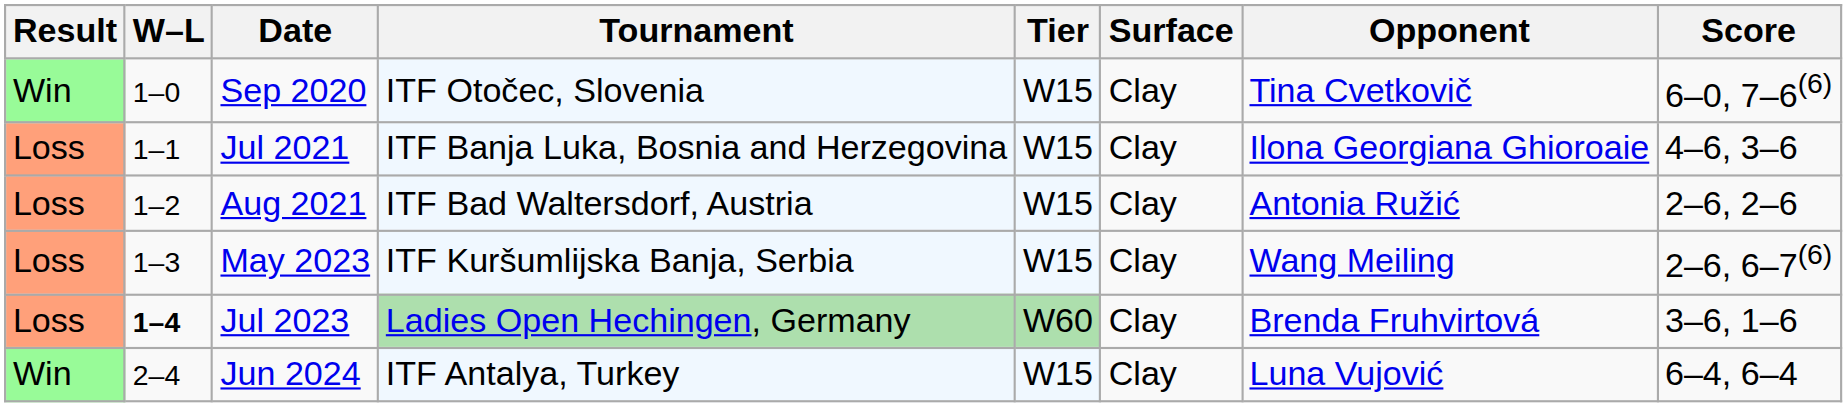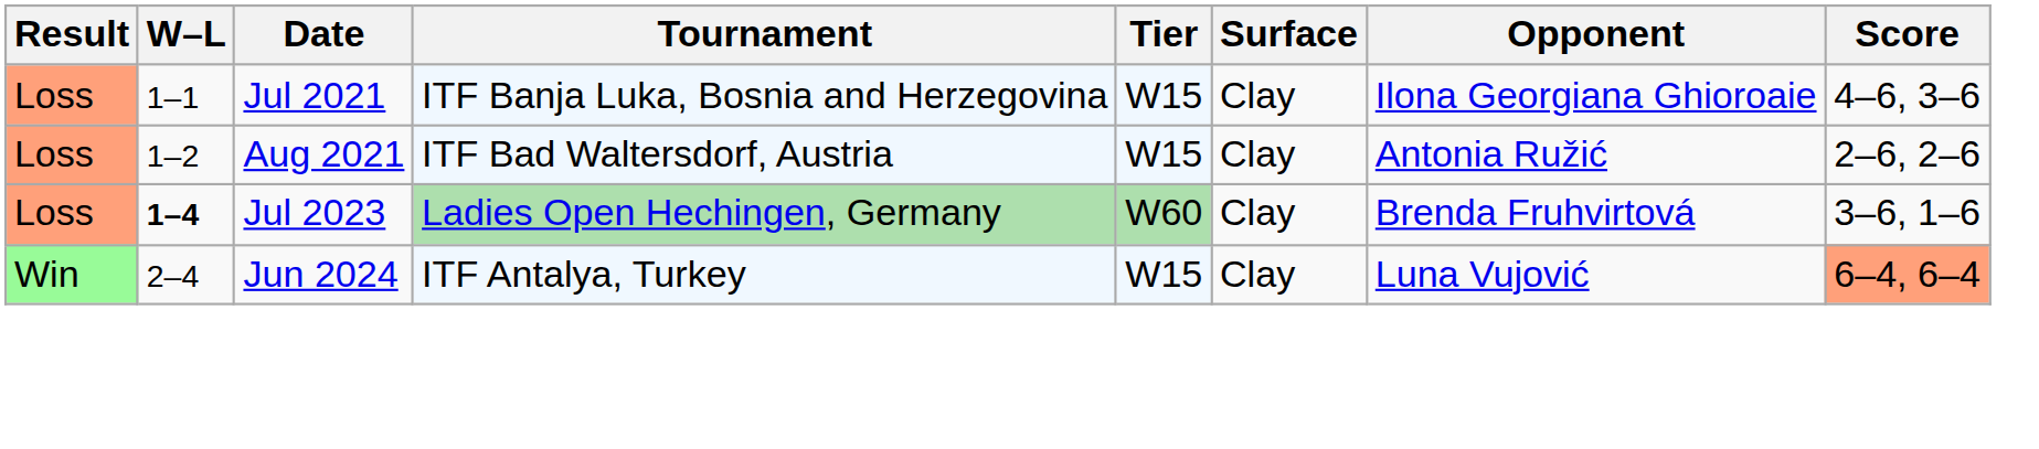- row: Win | 1–0 | Sep 2020 | ITF Otočec, Slovenia | W15 | Clay | Tina Cvetkovič | 6–0, 7–6(6)
- row: Loss | 1–3 | May 2023 | ITF Kuršumlijska Banja, Serbia | W15 | Clay | Wang Meiling | 2–6, 6–7(6)
Jun 2024 | Score: no background -> lightsalmon background
